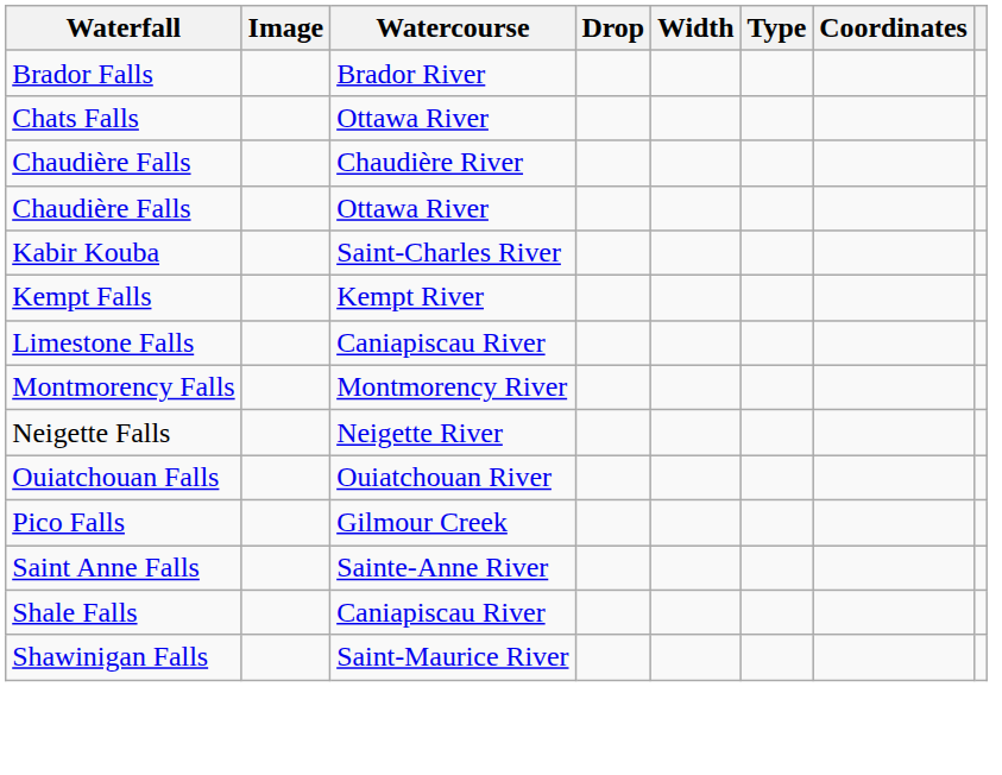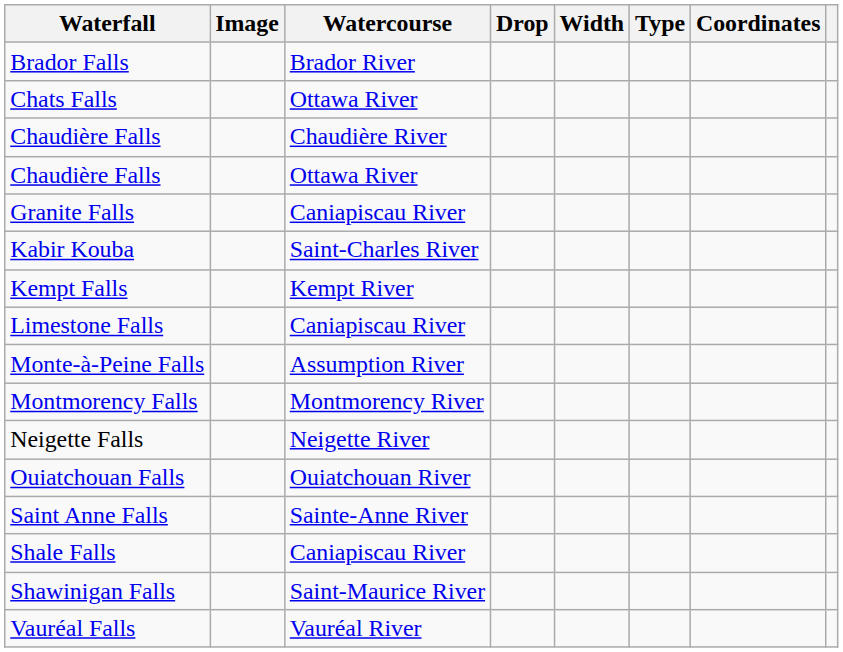+ row: Granite Falls | Caniapiscau River
+ row: Monte-à-Peine Falls | Assumption River
- row: Pico Falls | Gilmour Creek
+ row: Vauréal Falls | Vauréal River
